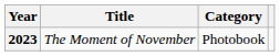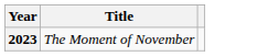- column: Category | Photobook
